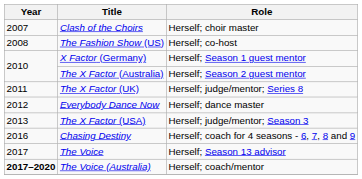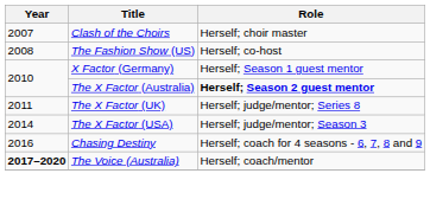The X Factor (Australia) | Role: normal -> bold
- row: 2012 | Everybody Dance Now | Herself; dance master
The X Factor (USA) | Year: 2013 -> 2014
- row: 2017 | The Voice | Herself; Season 13 advisor
